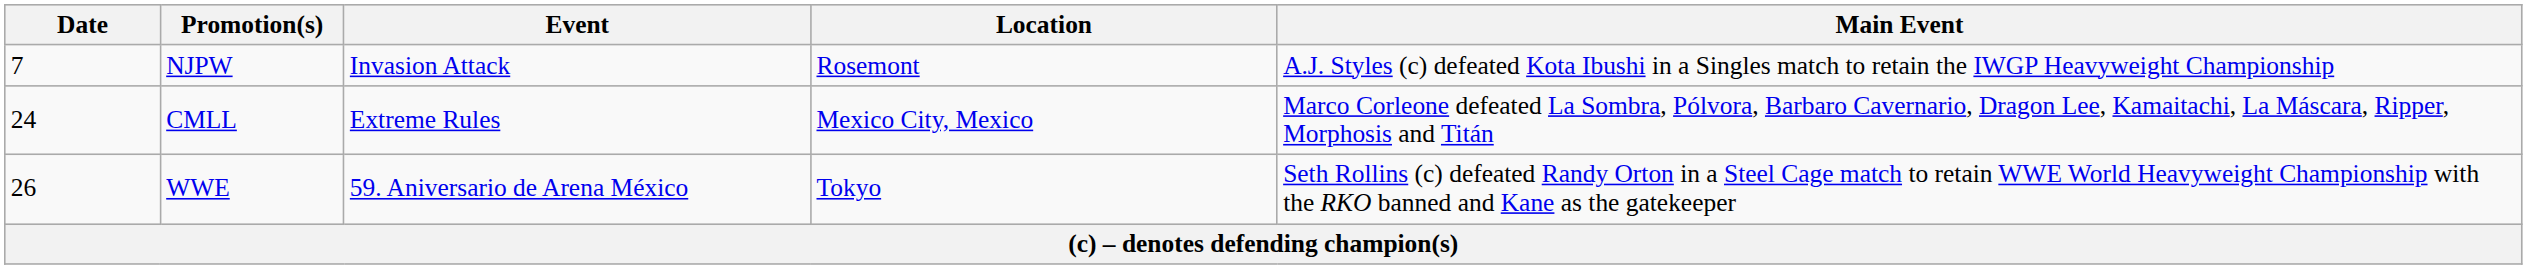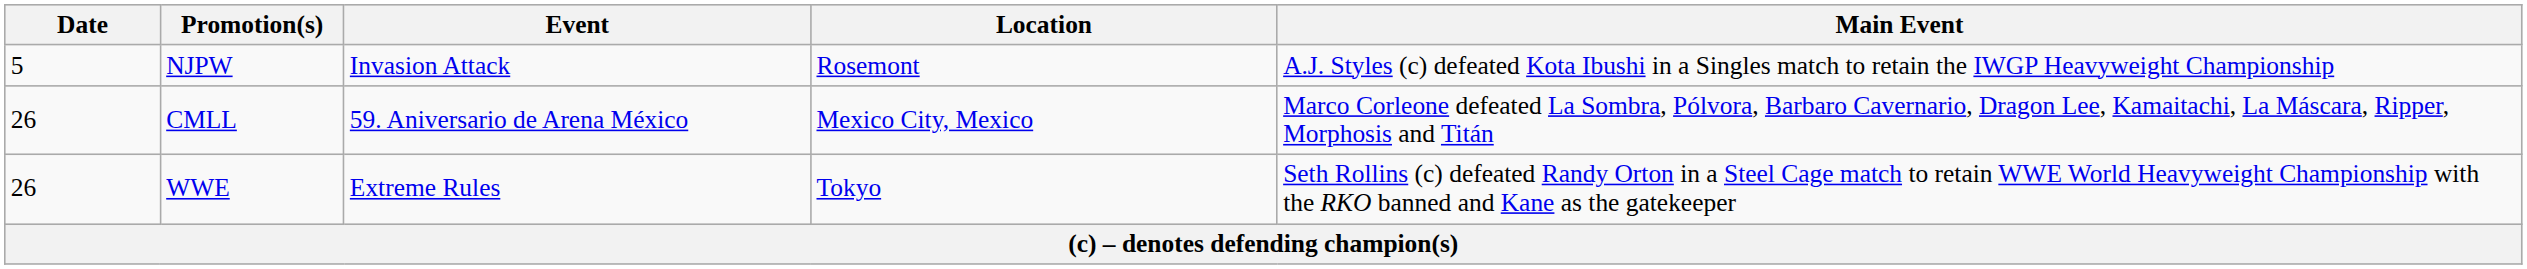NJPW | Date: 7 -> 5
CMLL | Date: 24 -> 26
CMLL | Event: Extreme Rules -> 59. Aniversario de Arena México
WWE | Event: 59. Aniversario de Arena México -> Extreme Rules
